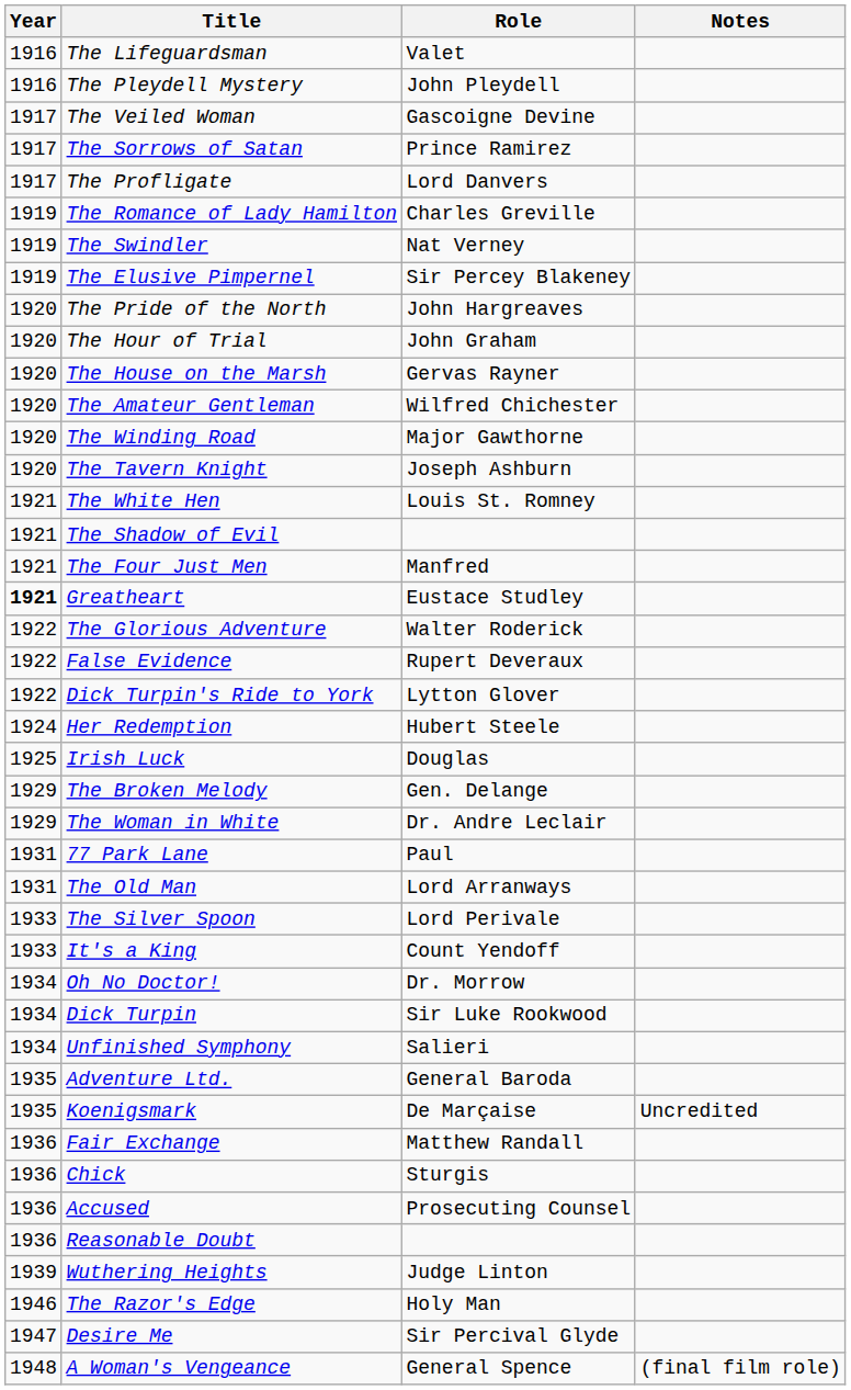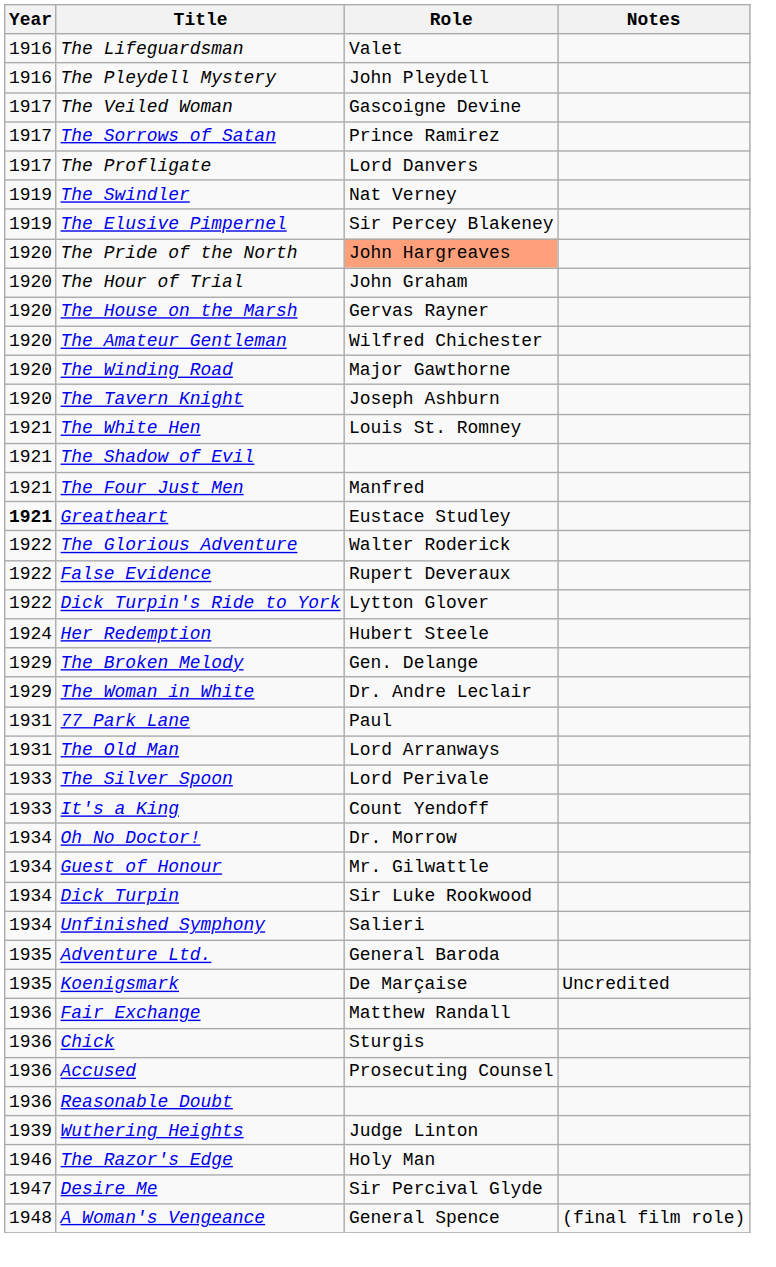- row: 1919 | The Romance of Lady Hamilton | Charles Greville
The Pride of the North | Role: no background -> lightsalmon background
- row: 1925 | Irish Luck | Douglas
+ row: 1934 | Guest of Honour | Mr. Gilwattle
